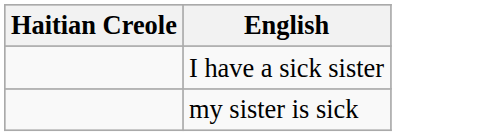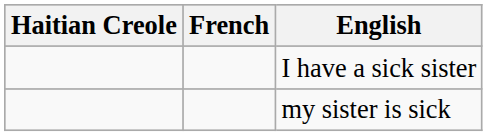+ column: French
